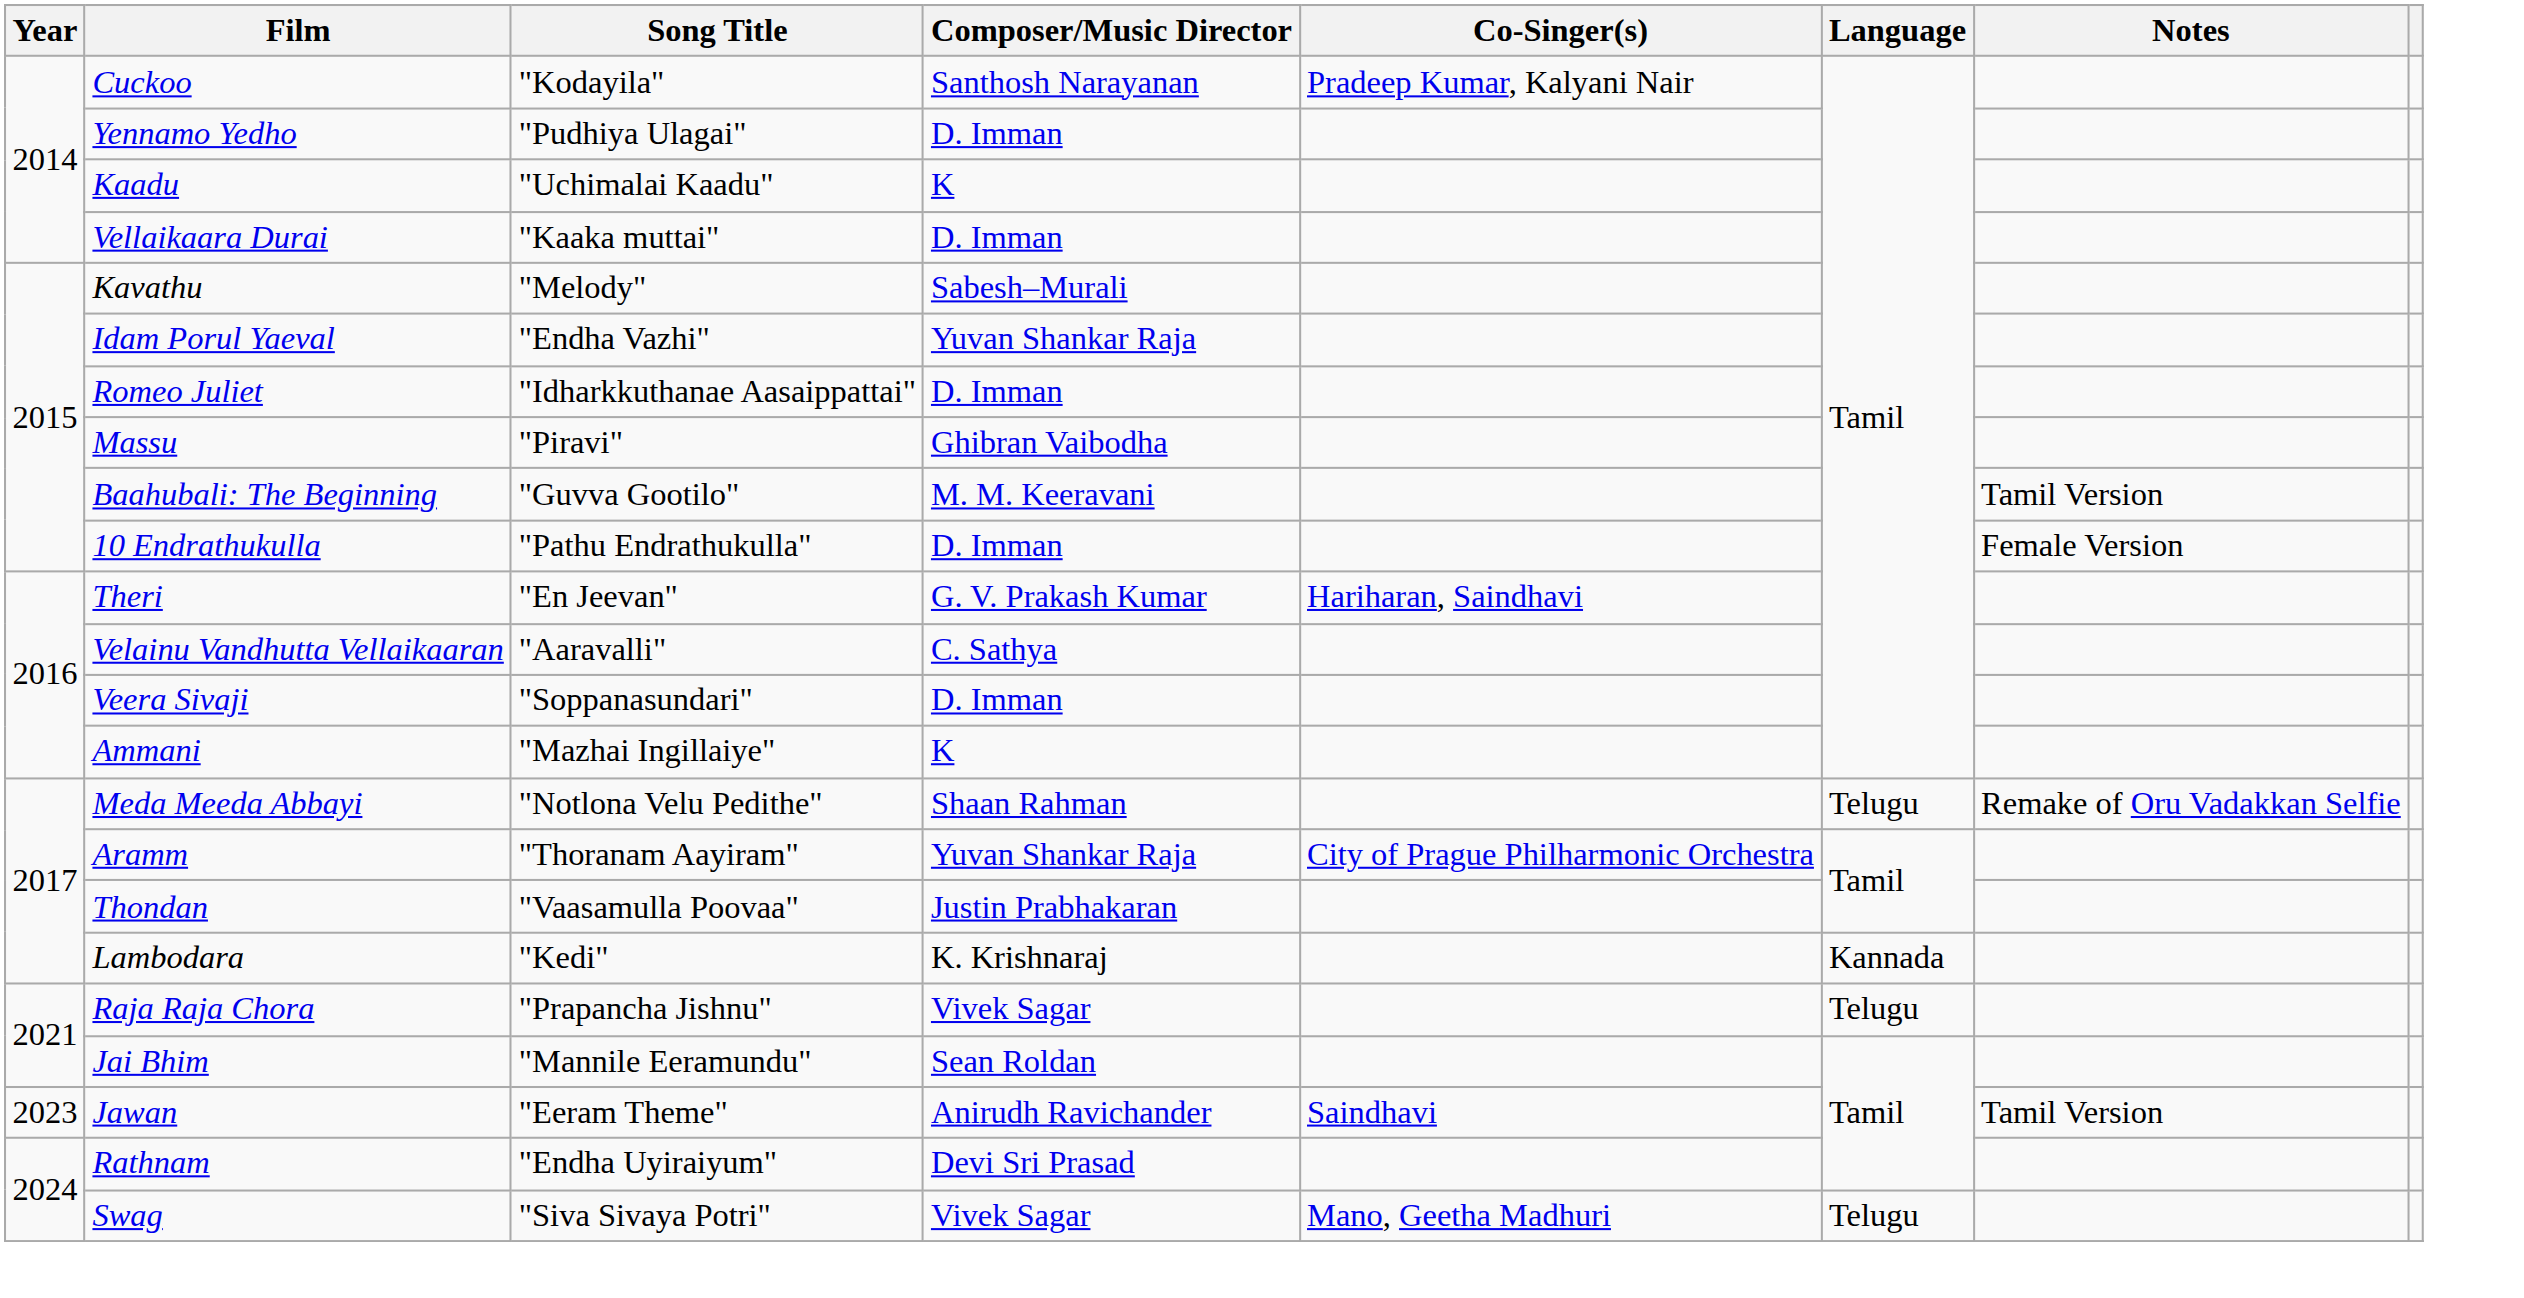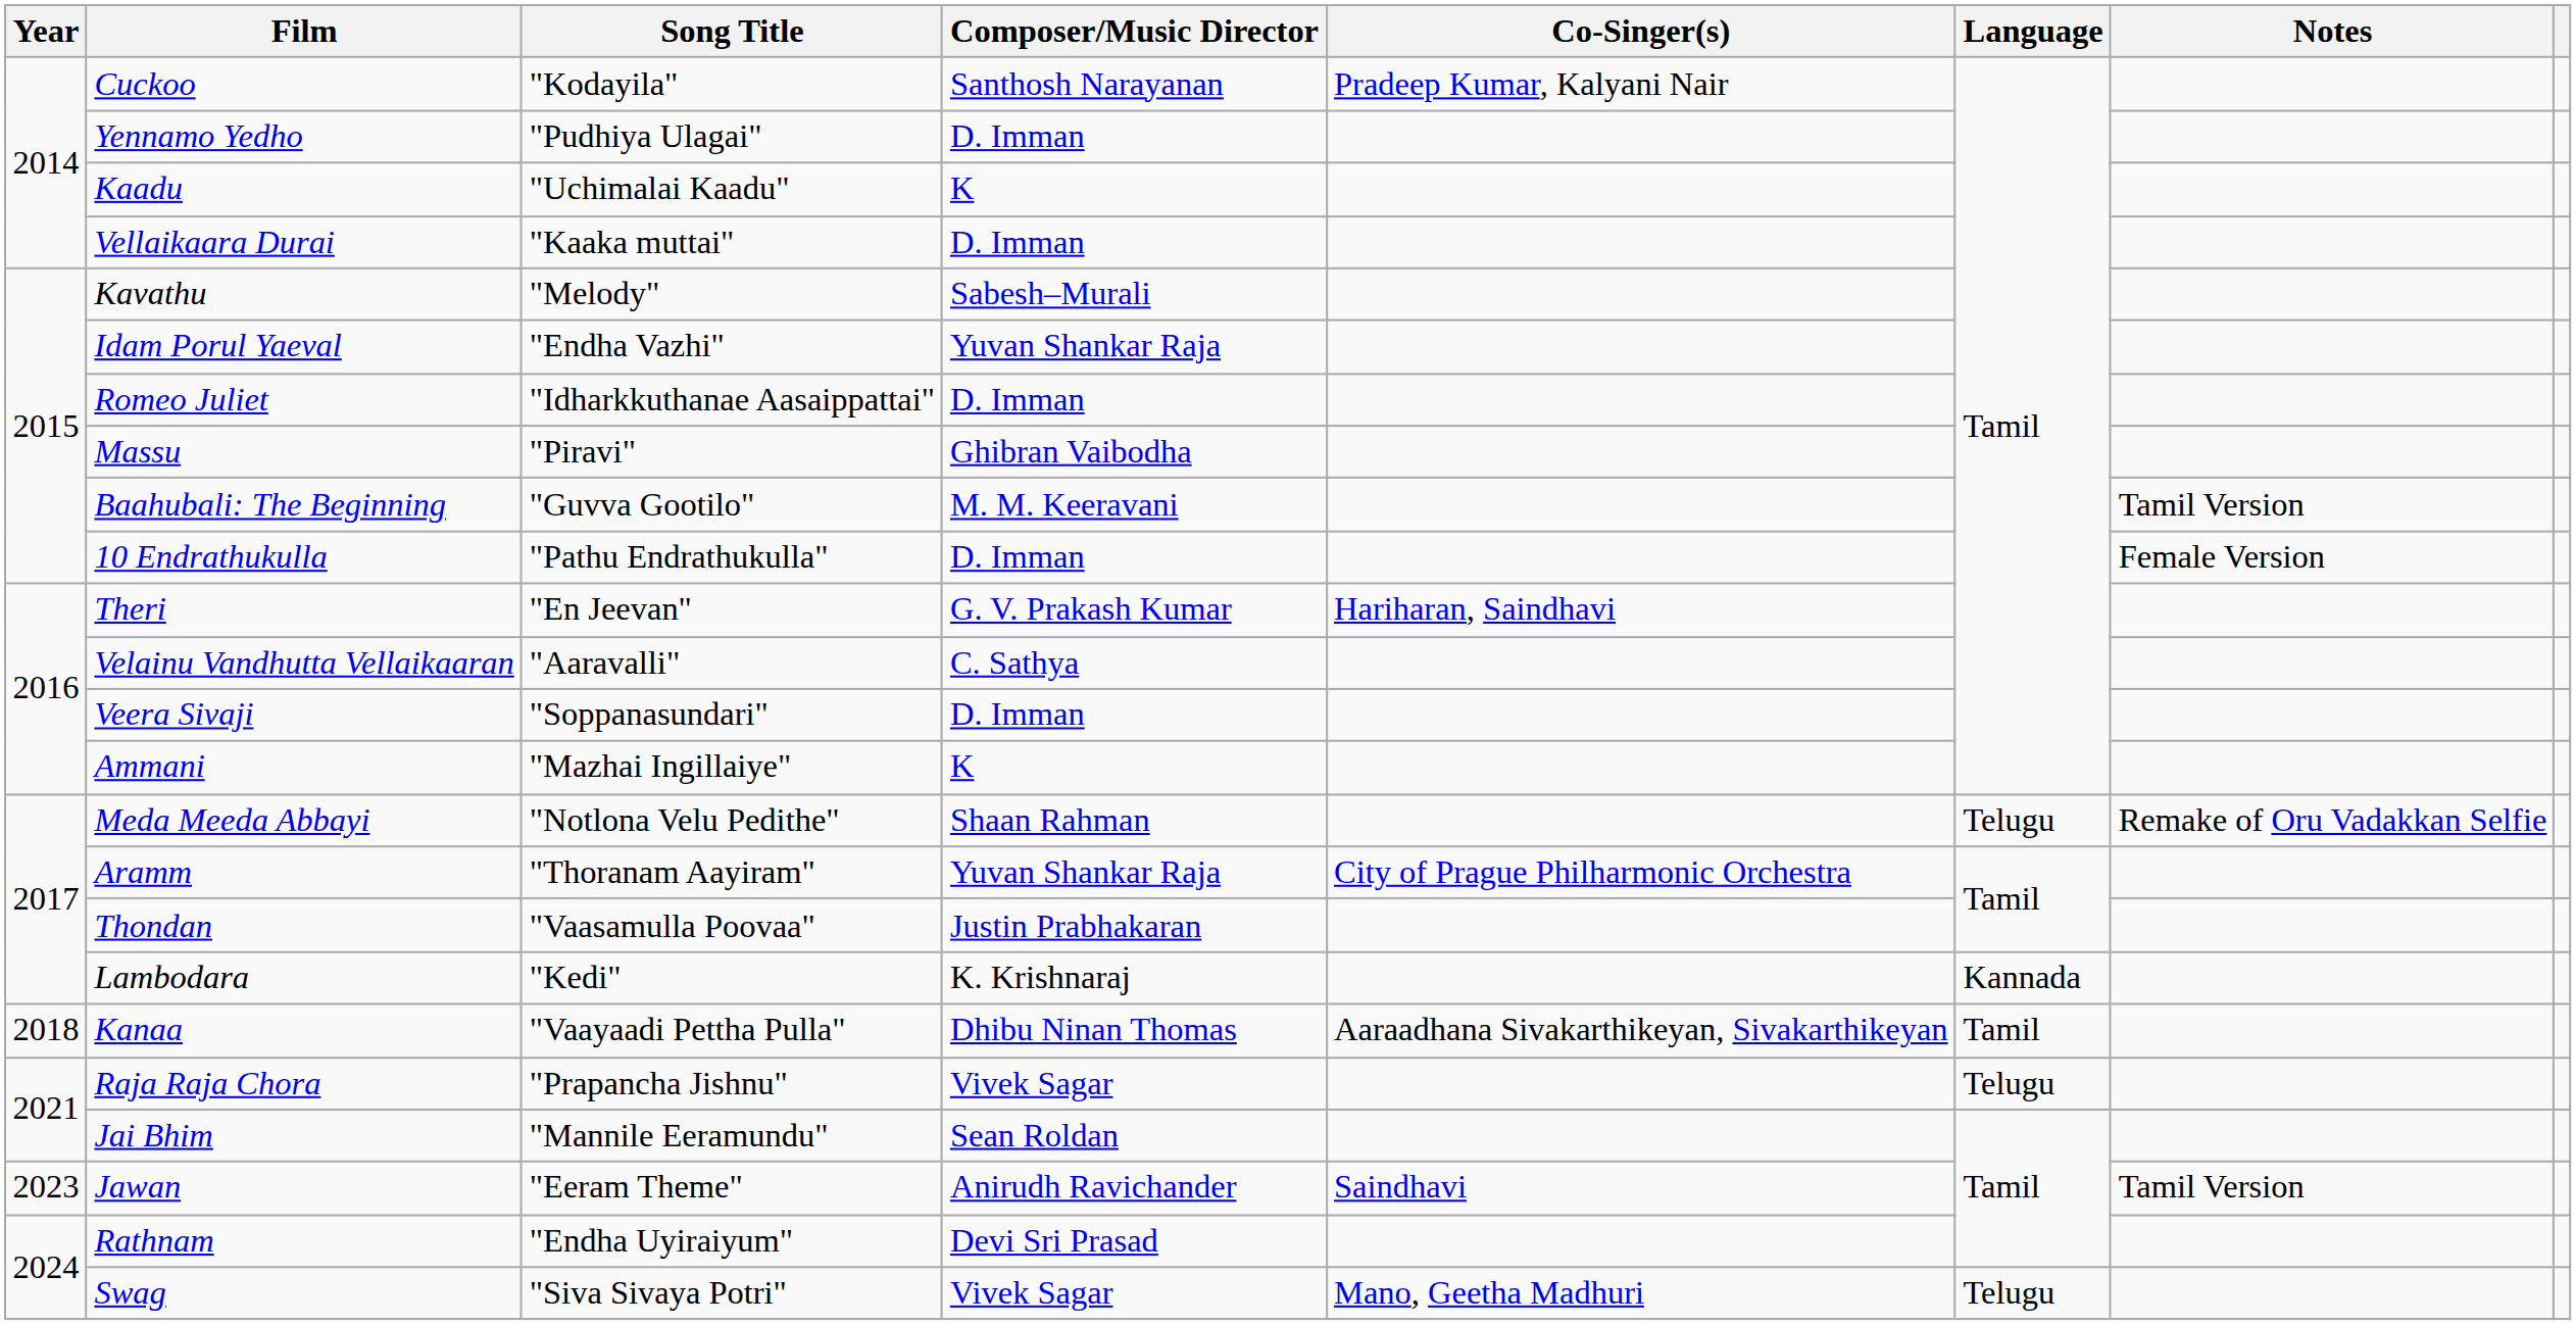+ row: 2018 | Kanaa | "Vaayaadi Pettha Pulla" | Dhibu Ninan Thomas | Aaraadhana Sivakarthikeyan, Sivakarthikeyan | Tamil
